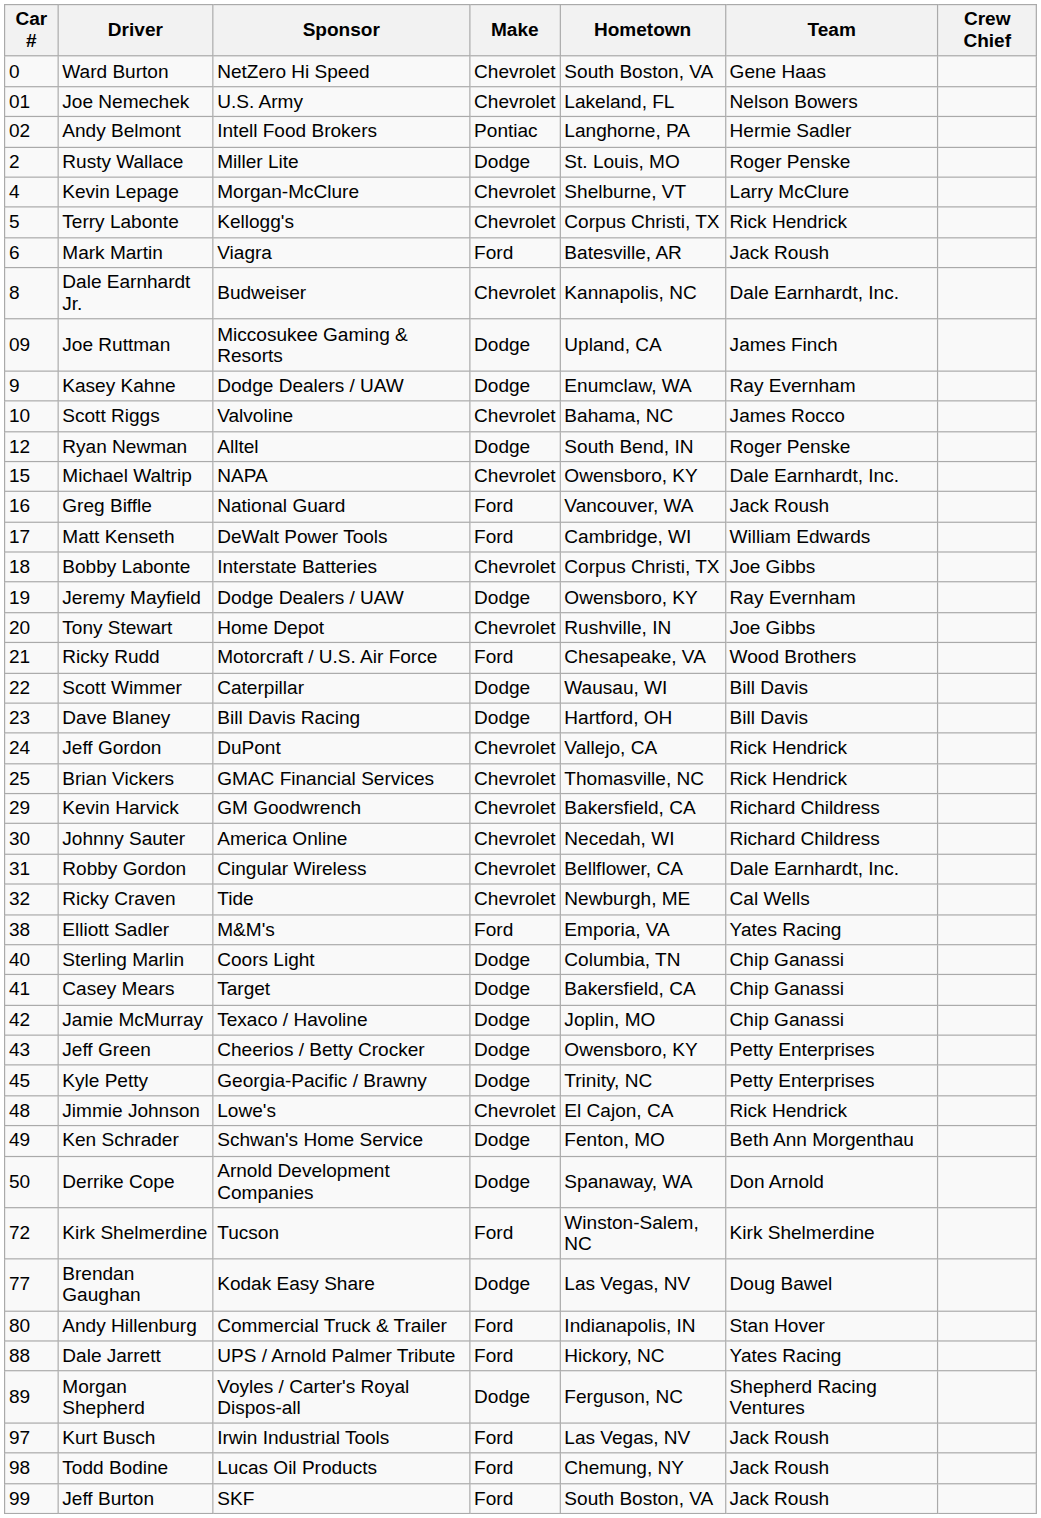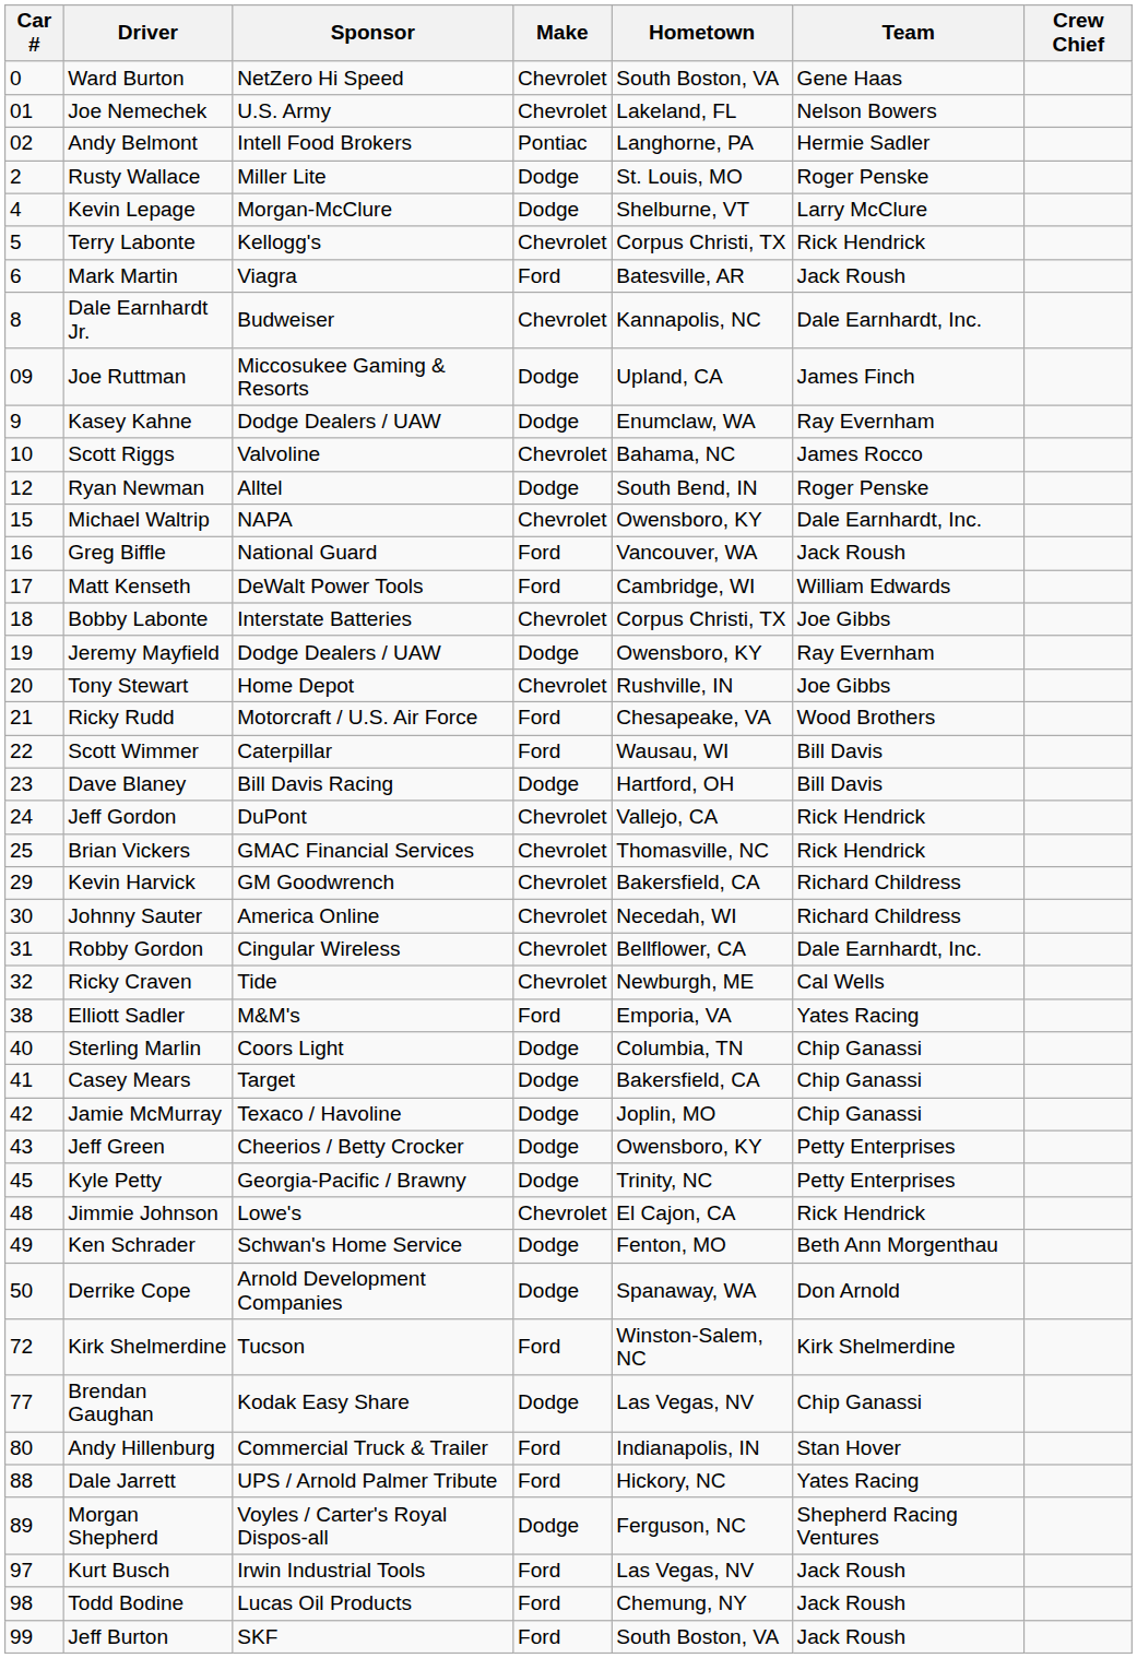Kevin Lepage | Make: Chevrolet -> Dodge
Scott Wimmer | Make: Dodge -> Ford
Brendan Gaughan | Team: Doug Bawel -> Chip Ganassi
